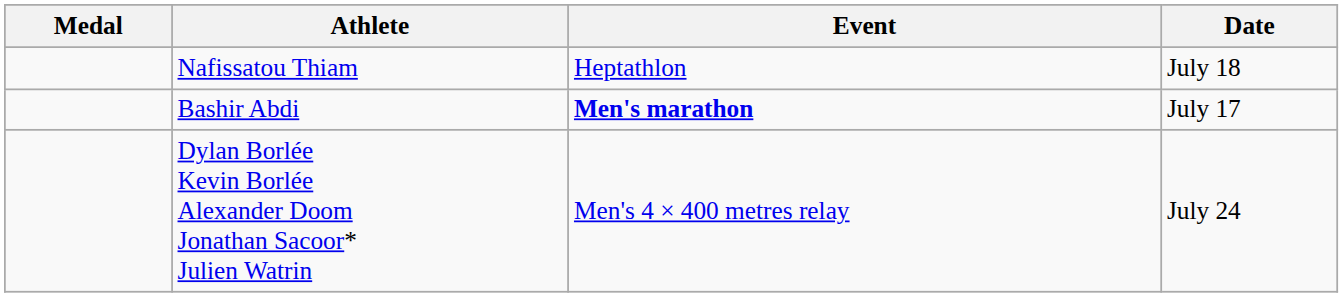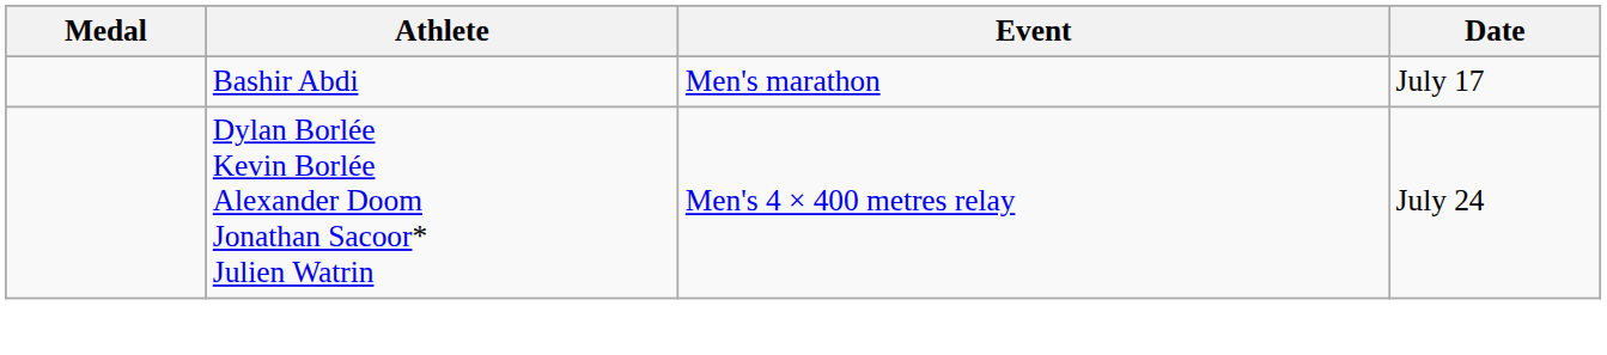- row: Nafissatou Thiam | Heptathlon | July 18
Bashir Abdi | Event: bold -> normal
